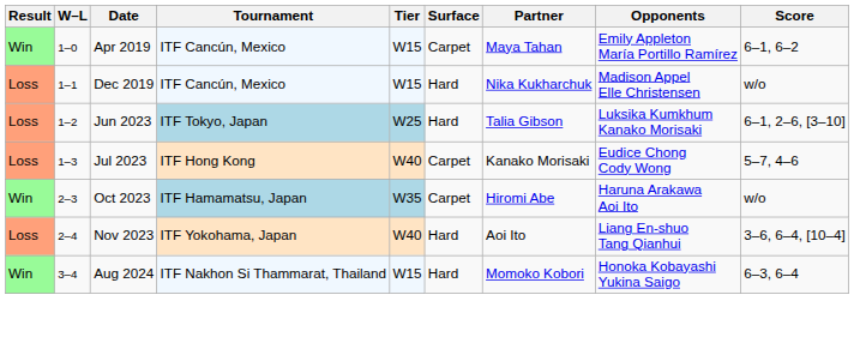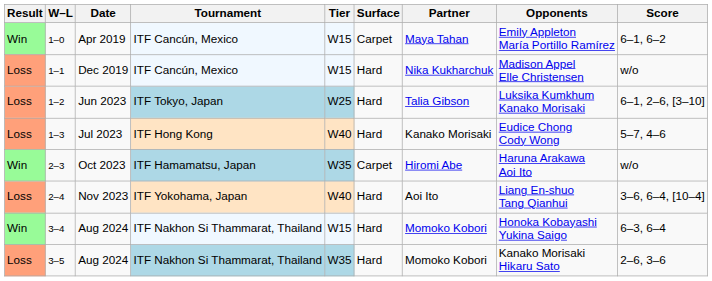1–3 | Surface: Carpet -> Hard
+ row: Loss | 3–5 | Aug 2024 | ITF Nakhon Si Thammarat, Thailand | W35 | Hard | Momoko Kobori | Kanako Morisaki Hikaru Sato | 2–6, 3–6
